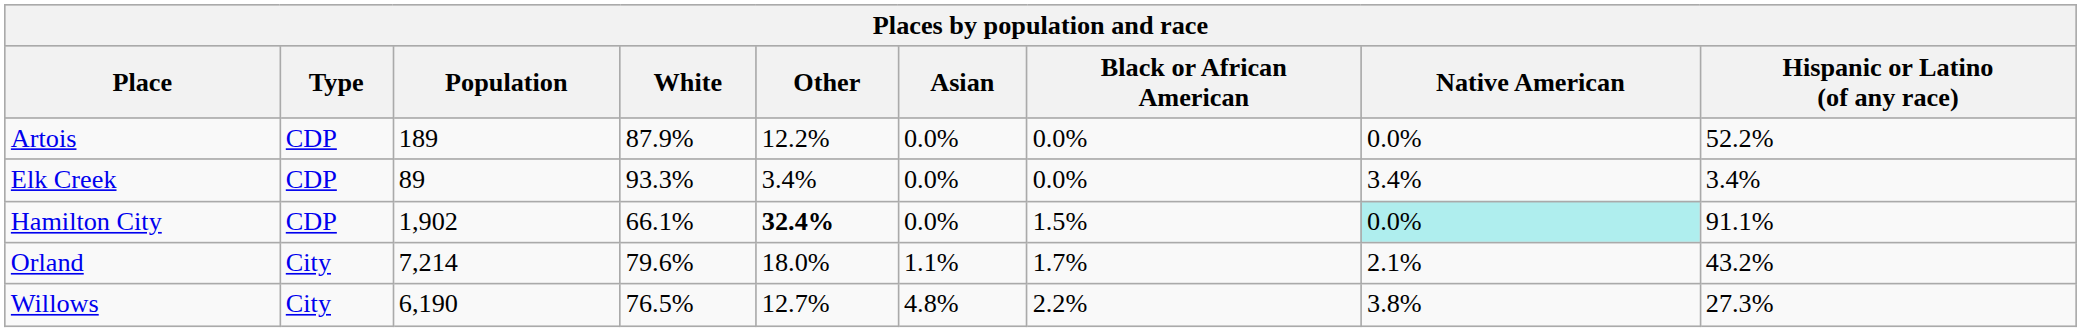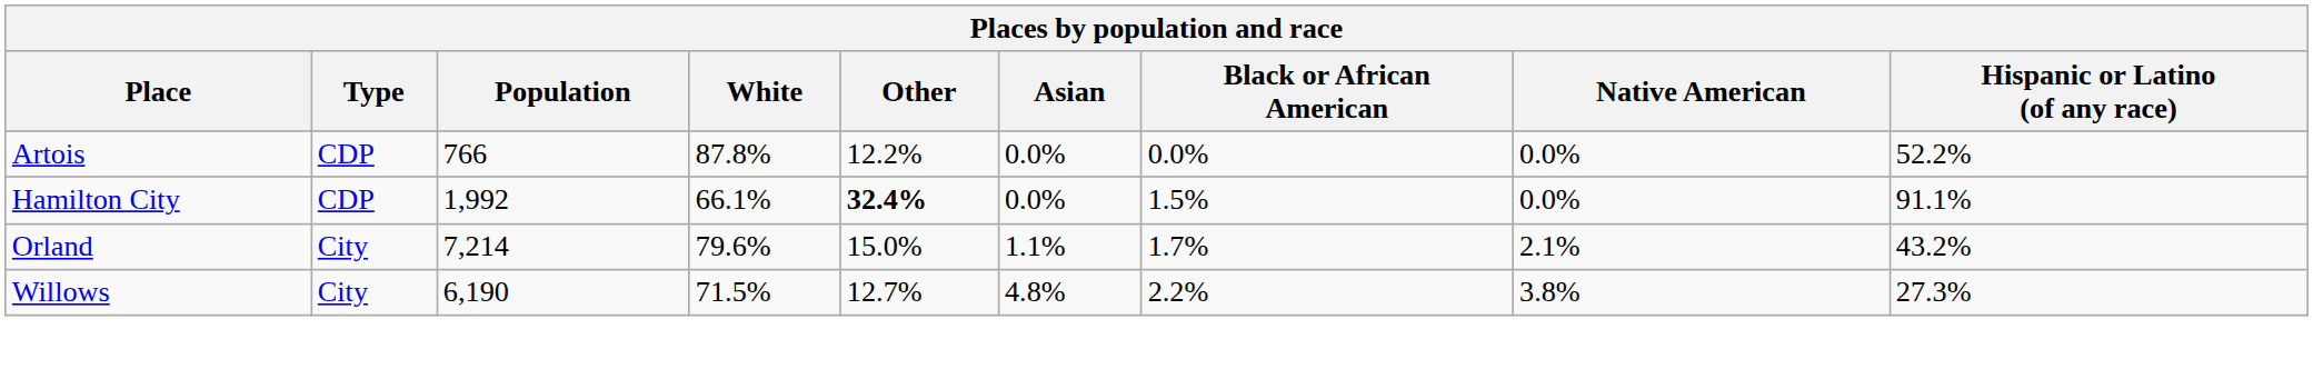Artois | Population: 189 -> 766
Artois | White: 87.9% -> 87.8%
- row: Elk Creek | CDP | 89 | 93.3% | 3.4% | 0.0% | 0.0% | 3.4% | 3.4%
Hamilton City | Population: 1,902 -> 1,992
Hamilton City | Native American: paleturquoise background -> no background
Orland | Other: 18.0% -> 15.0%
Willows | White: 76.5% -> 71.5%
